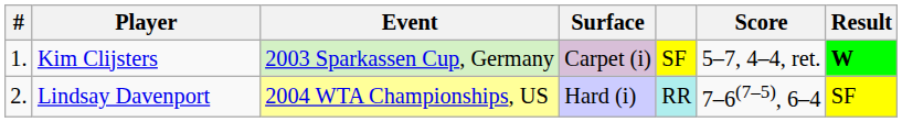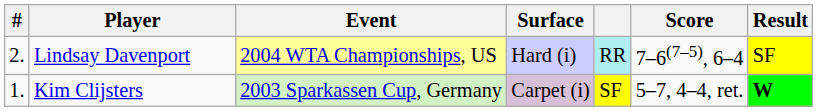rows swapped: Kim Clijsters <-> Lindsay Davenport
